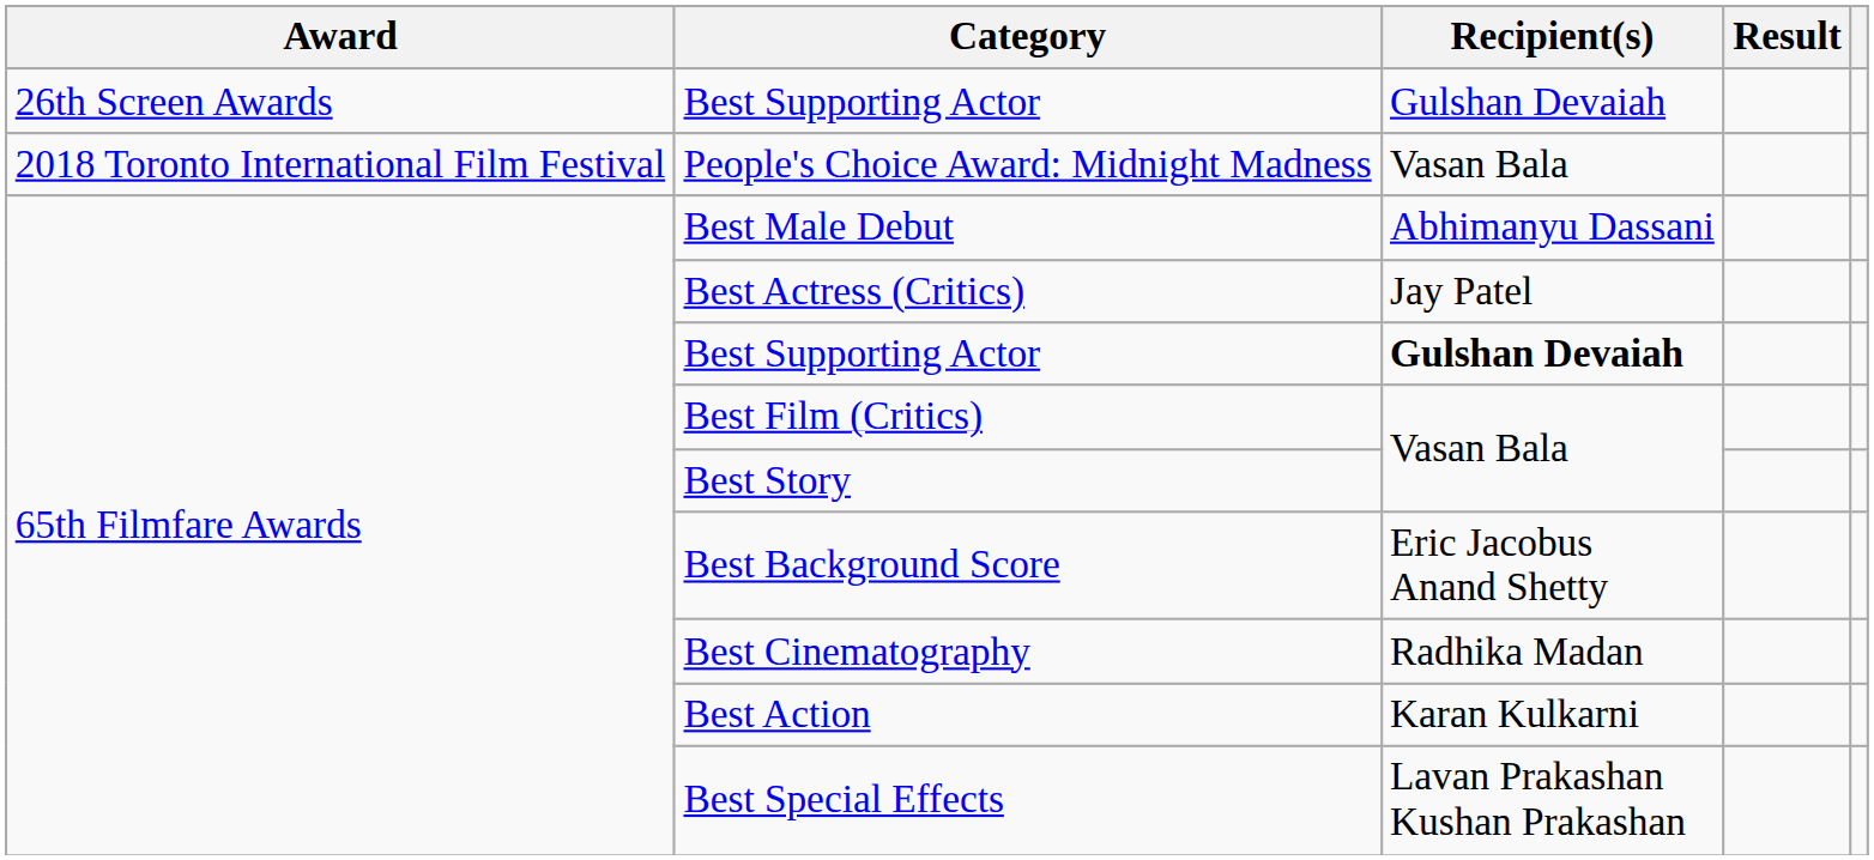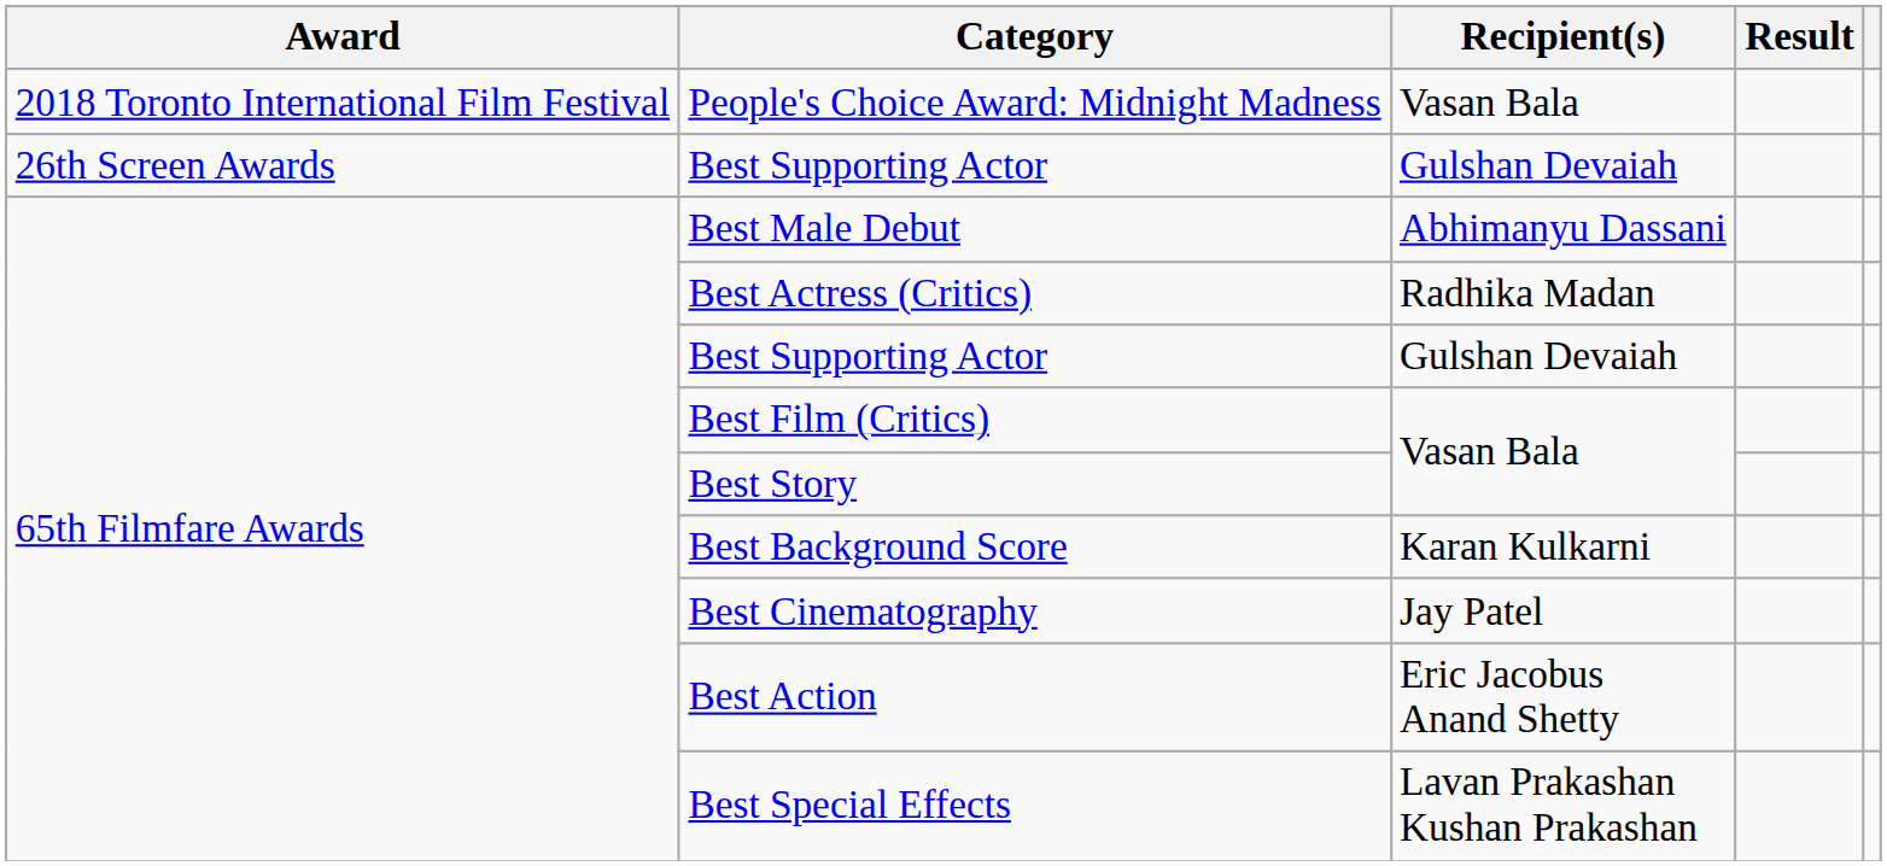rows swapped: People's Choice Award: Midnight Madness <-> 26th Screen Awards / Best Supporting Actor
Best Actress (Critics) | Recipient(s): Jay Patel -> Radhika Madan
65th Filmfare Awards / Best Supporting Actor | Recipient(s): bold -> normal
Best Background Score | Recipient(s): Eric Jacobus Anand Shetty -> Karan Kulkarni
Best Cinematography | Recipient(s): Radhika Madan -> Jay Patel
Best Action | Recipient(s): Karan Kulkarni -> Eric Jacobus Anand Shetty
